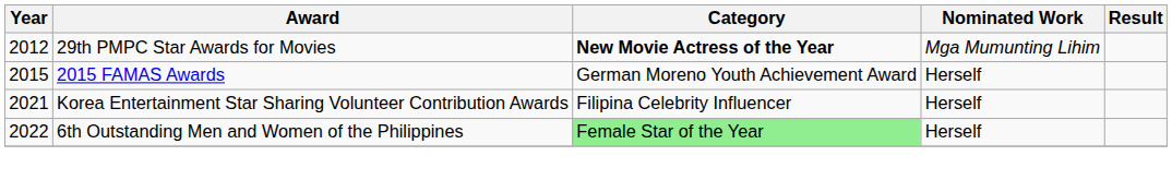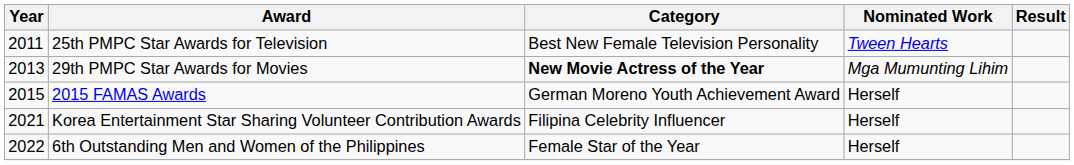+ row: 2011 | 25th PMPC Star Awards for Television | Best New Female Television Personality | Tween Hearts
29th PMPC Star Awards for Movies | Year: 2012 -> 2013
6th Outstanding Men and Women of the Philippines | Category: lightgreen background -> no background
